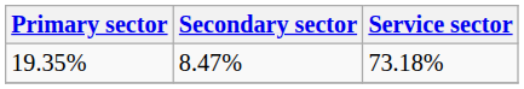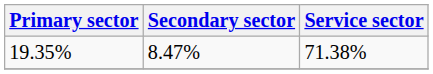19.35% | Service sector: 73.18% -> 71.38%
